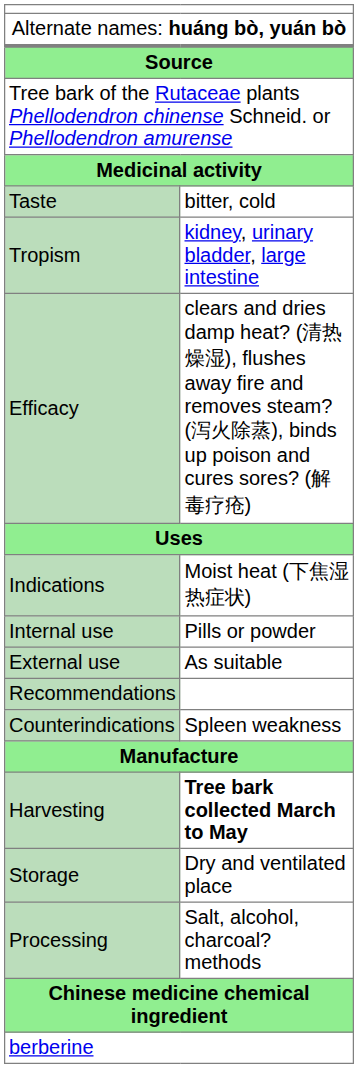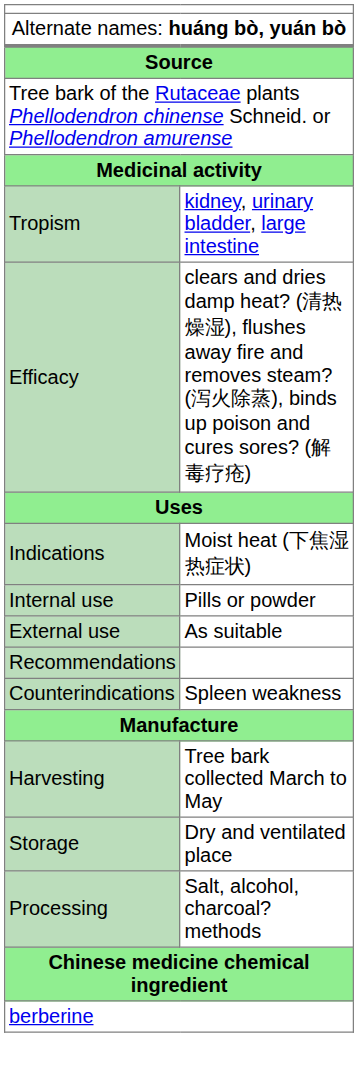- row: Taste | bitter, cold
Harvesting | column 2: bold -> normal
